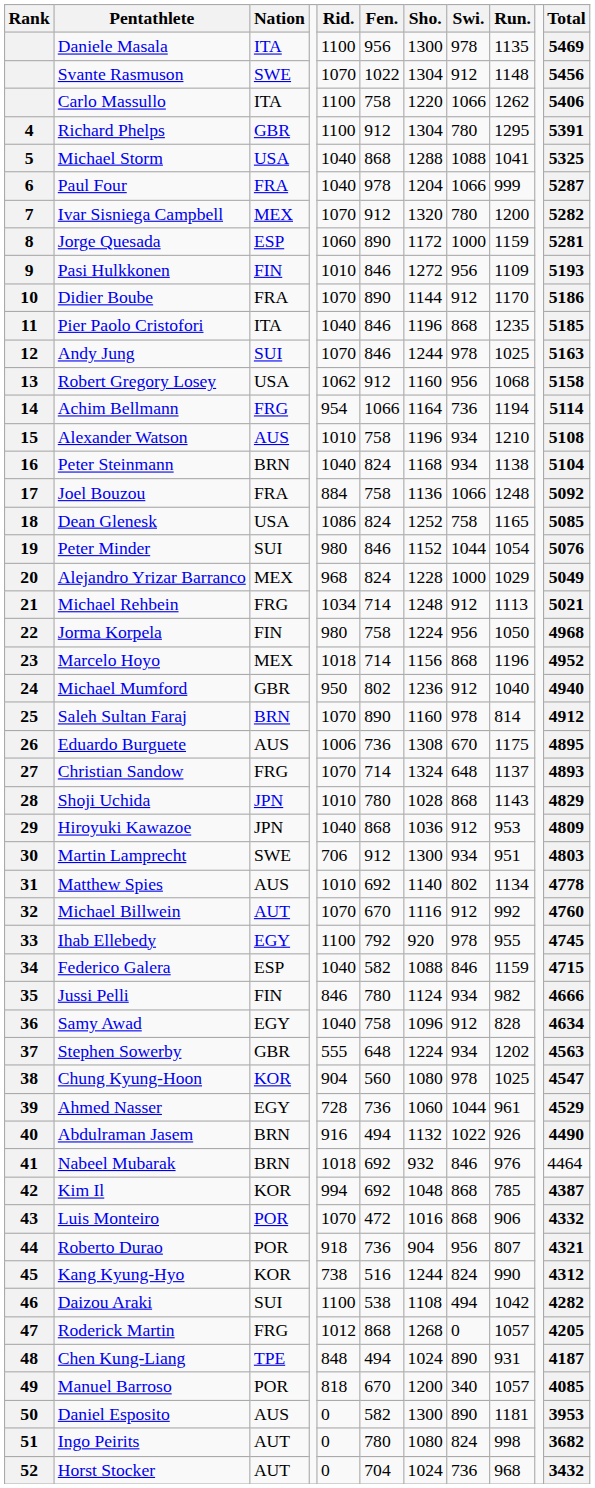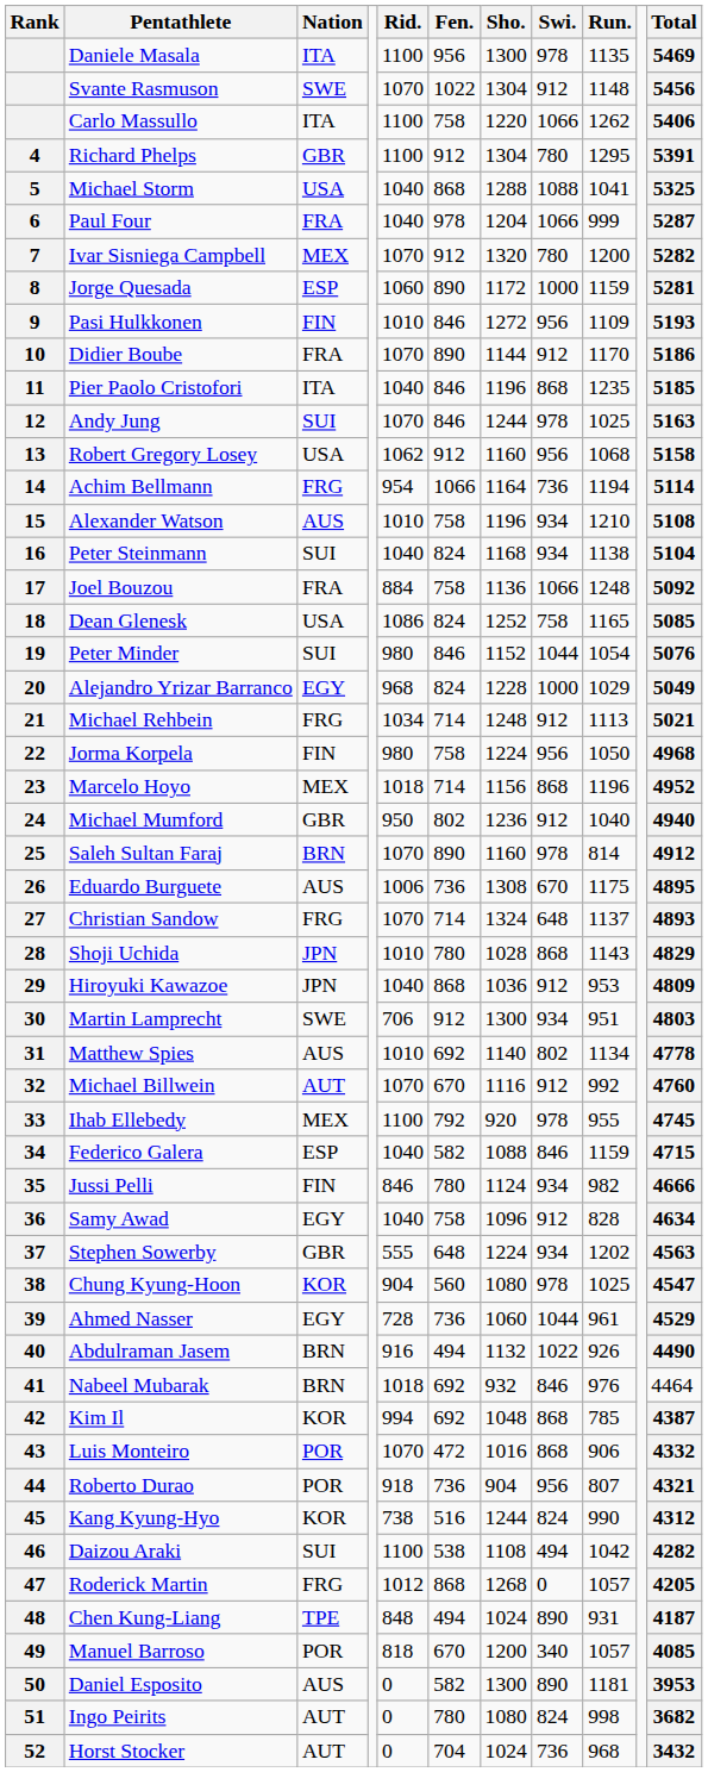Peter Steinmann | Nation: BRN -> SUI
Alejandro Yrizar Barranco | Nation: MEX -> EGY
Ihab Ellebedy | Nation: EGY -> MEX
